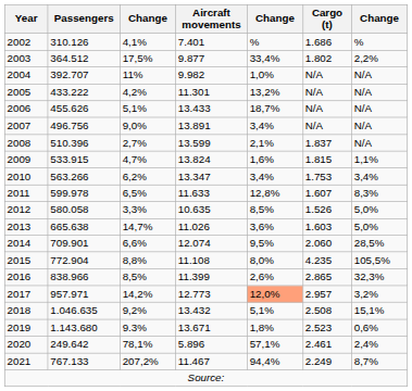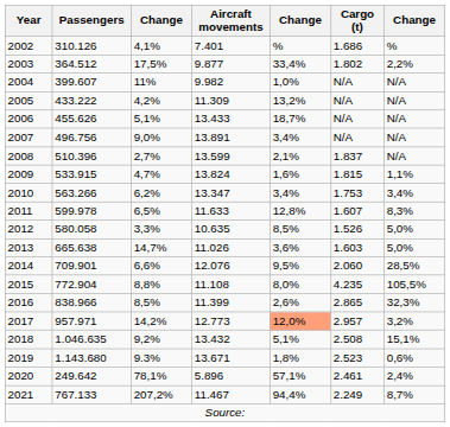2004 | Passengers: 392.707 -> 399.607
2005 | Aircraft movements: 11.301 -> 11.309
2014 | Aircraft movements: 12.074 -> 12.076
